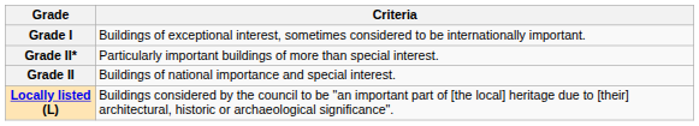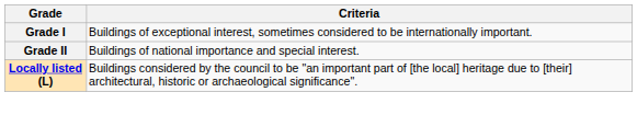- row: Grade II* | Particularly important buildings of more than special interest.
